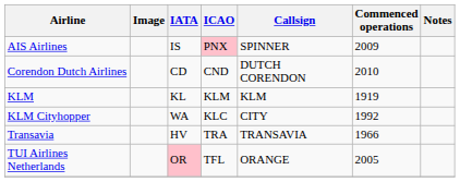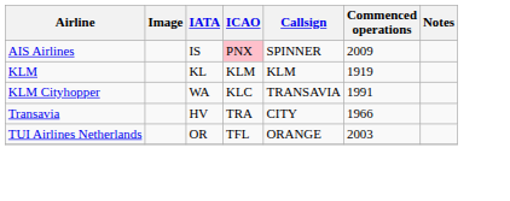- row: Corendon Dutch Airlines | CD | CND | DUTCH CORENDON | 2010
KLM Cityhopper | Callsign: CITY -> TRANSAVIA
KLM Cityhopper | Commenced operations: 1992 -> 1991
Transavia | Callsign: TRANSAVIA -> CITY
TUI Airlines Netherlands | IATA: pink background -> no background
TUI Airlines Netherlands | Commenced operations: 2005 -> 2003
